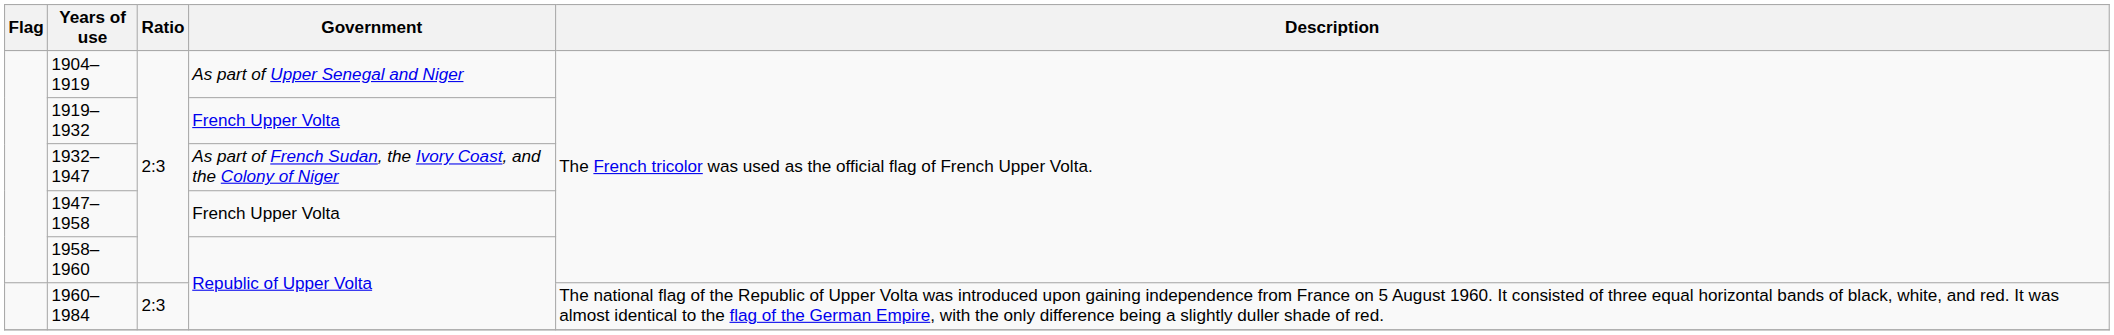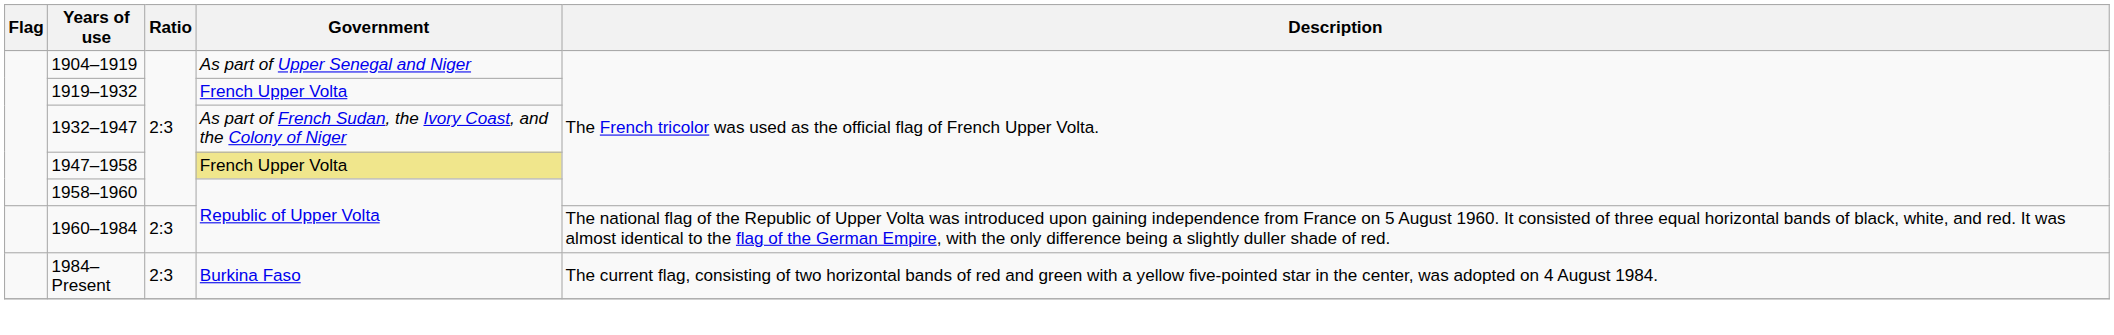1947–1958 | Government: no background -> khaki background
+ row: 1984–Present | 2:3 | Burkina Faso | The current flag, consisting of two horizontal bands of red and green with a yellow five-pointed star in the center, was adopted on 4 August 1984.
